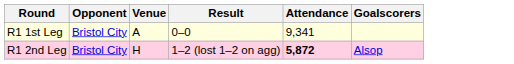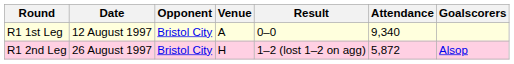+ column: Date | 12 August 1997 | 26 August 1997
R1 1st Leg | Attendance: 9,341 -> 9,340
R1 2nd Leg | Attendance: bold -> normal
